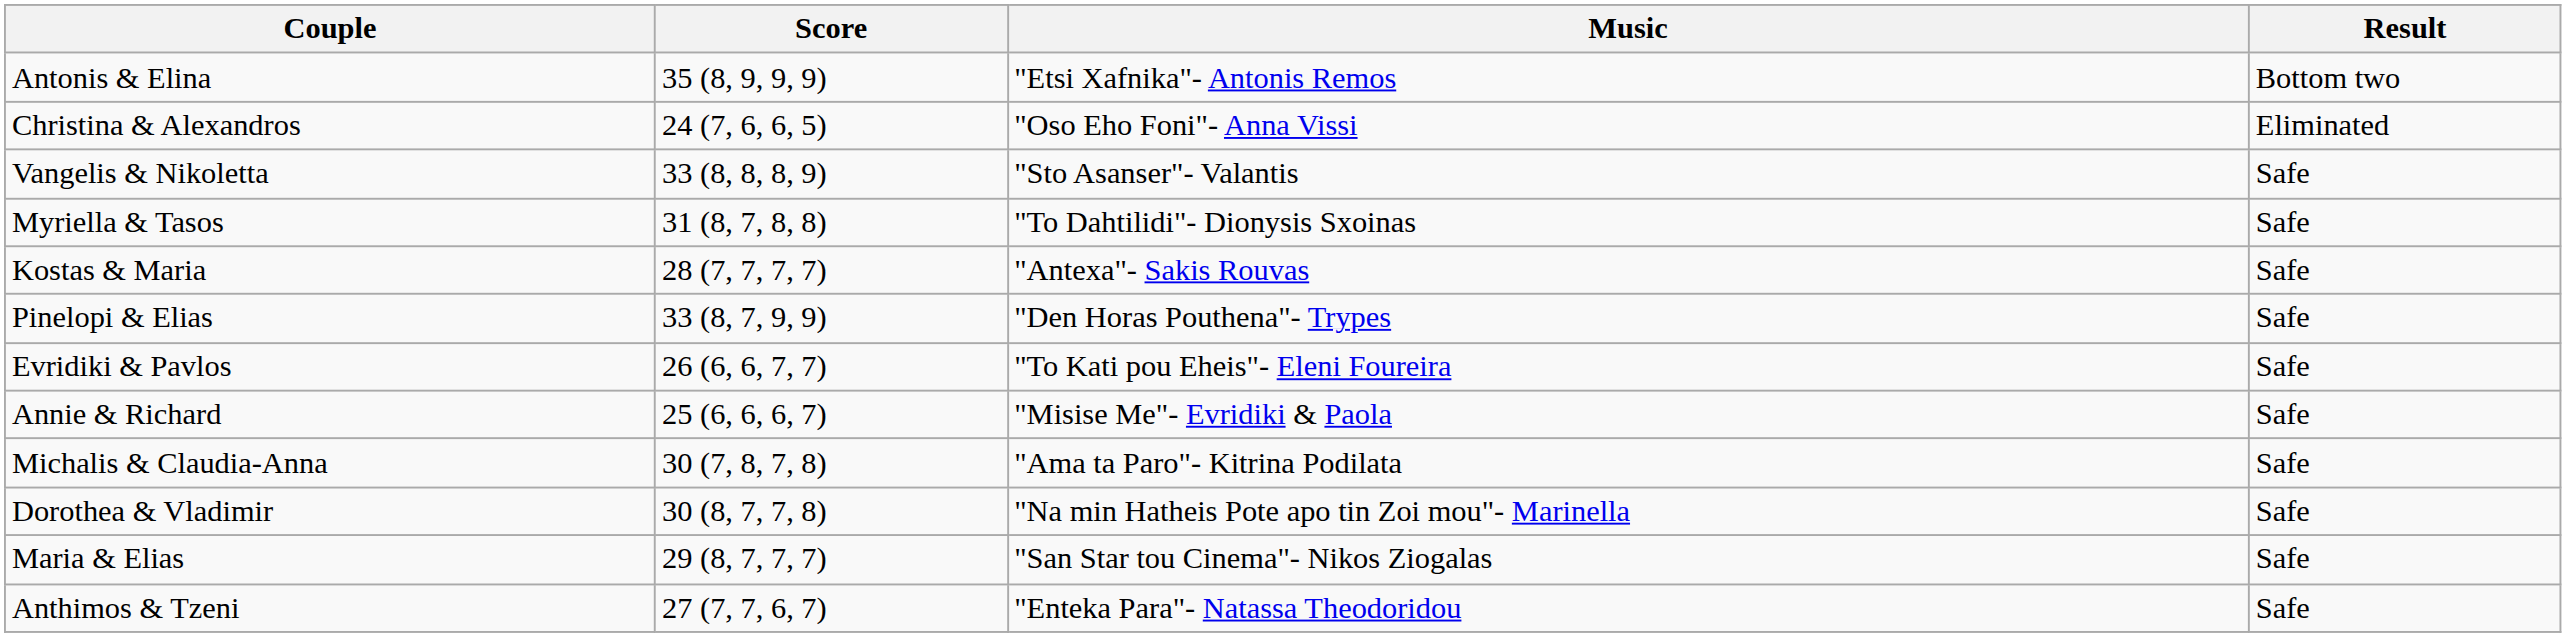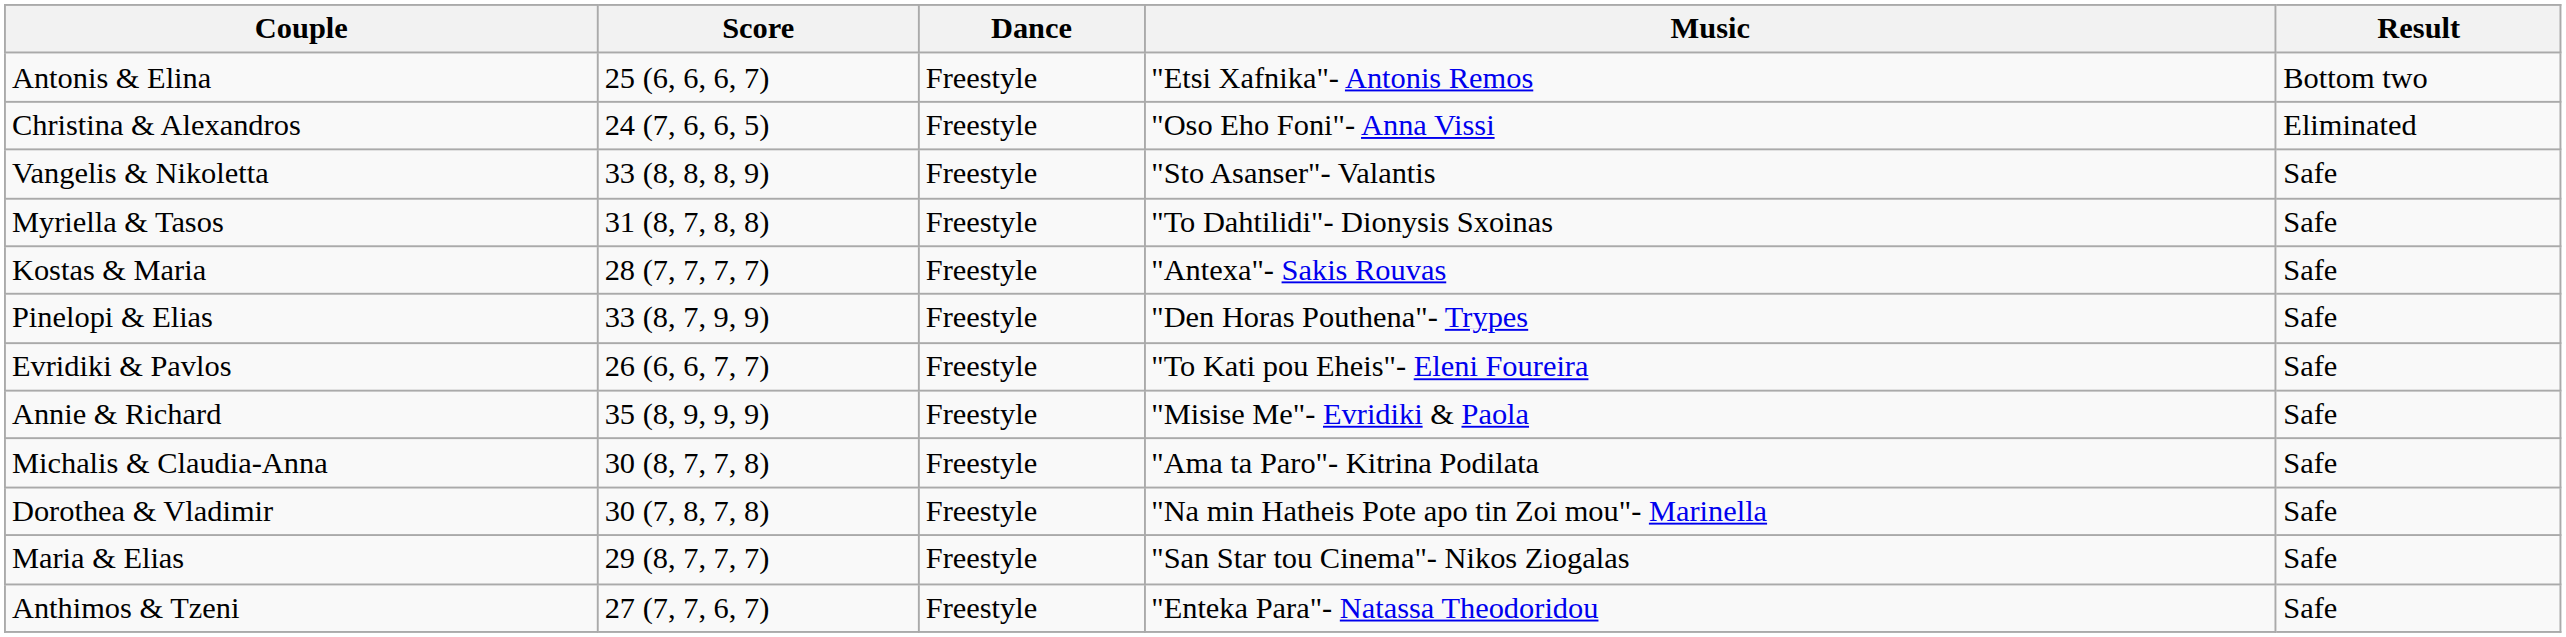+ column: Dance | Freestyle | Freestyle | Freestyle | Freestyle | Freestyle | Freestyle | Freestyle | Freestyle | Freestyle | Freestyle | Freestyle | Freestyle
Antonis & Elina | Score: 35 (8, 9, 9, 9) -> 25 (6, 6, 6, 7)
Annie & Richard | Score: 25 (6, 6, 6, 7) -> 35 (8, 9, 9, 9)
Michalis & Claudia-Anna | Score: 30 (7, 8, 7, 8) -> 30 (8, 7, 7, 8)
Dorothea & Vladimir | Score: 30 (8, 7, 7, 8) -> 30 (7, 8, 7, 8)
